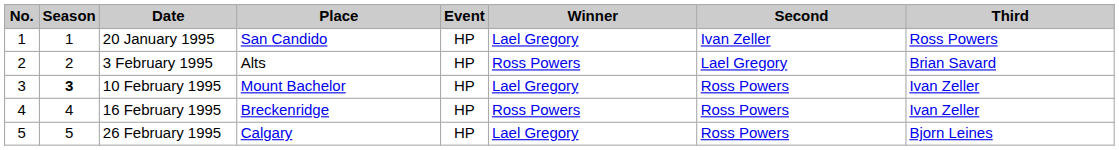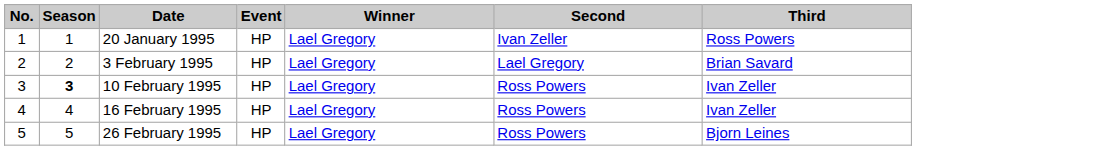- column: Place | San Candido | Alts | Mount Bachelor | Breckenridge | Calgary
3 February 1995 | Winner: Ross Powers -> Lael Gregory
16 February 1995 | Winner: Ross Powers -> Lael Gregory
